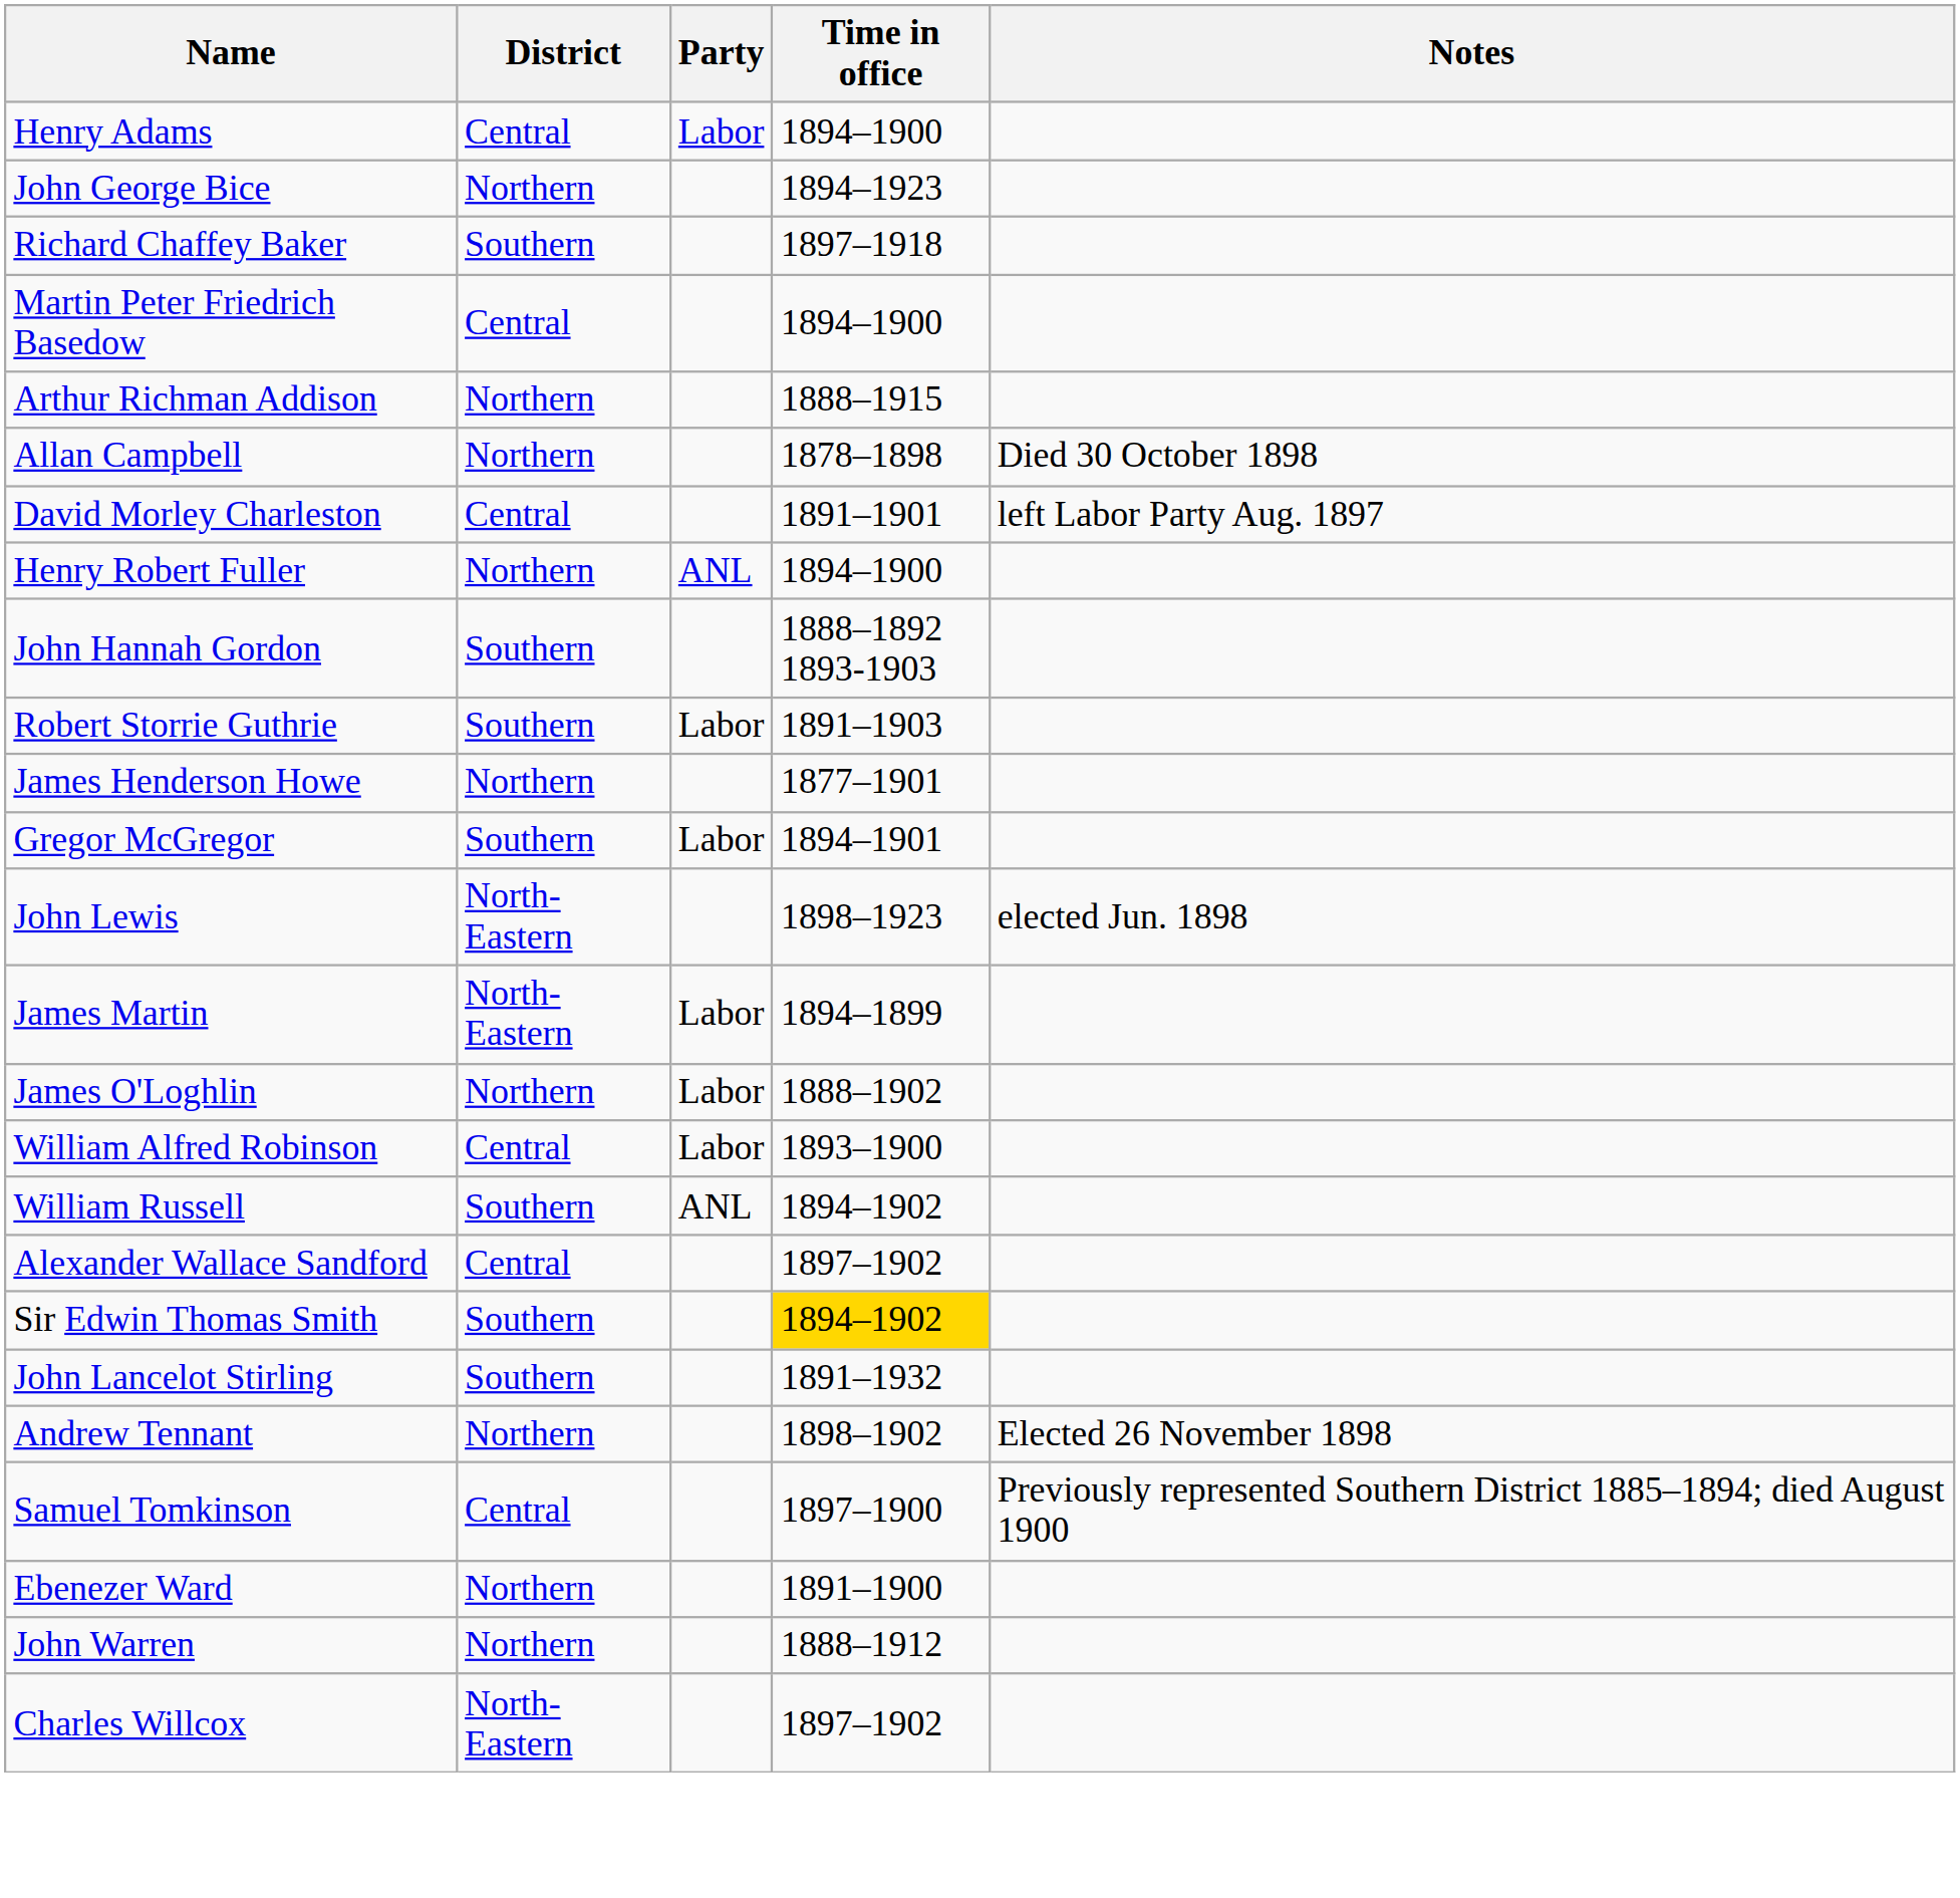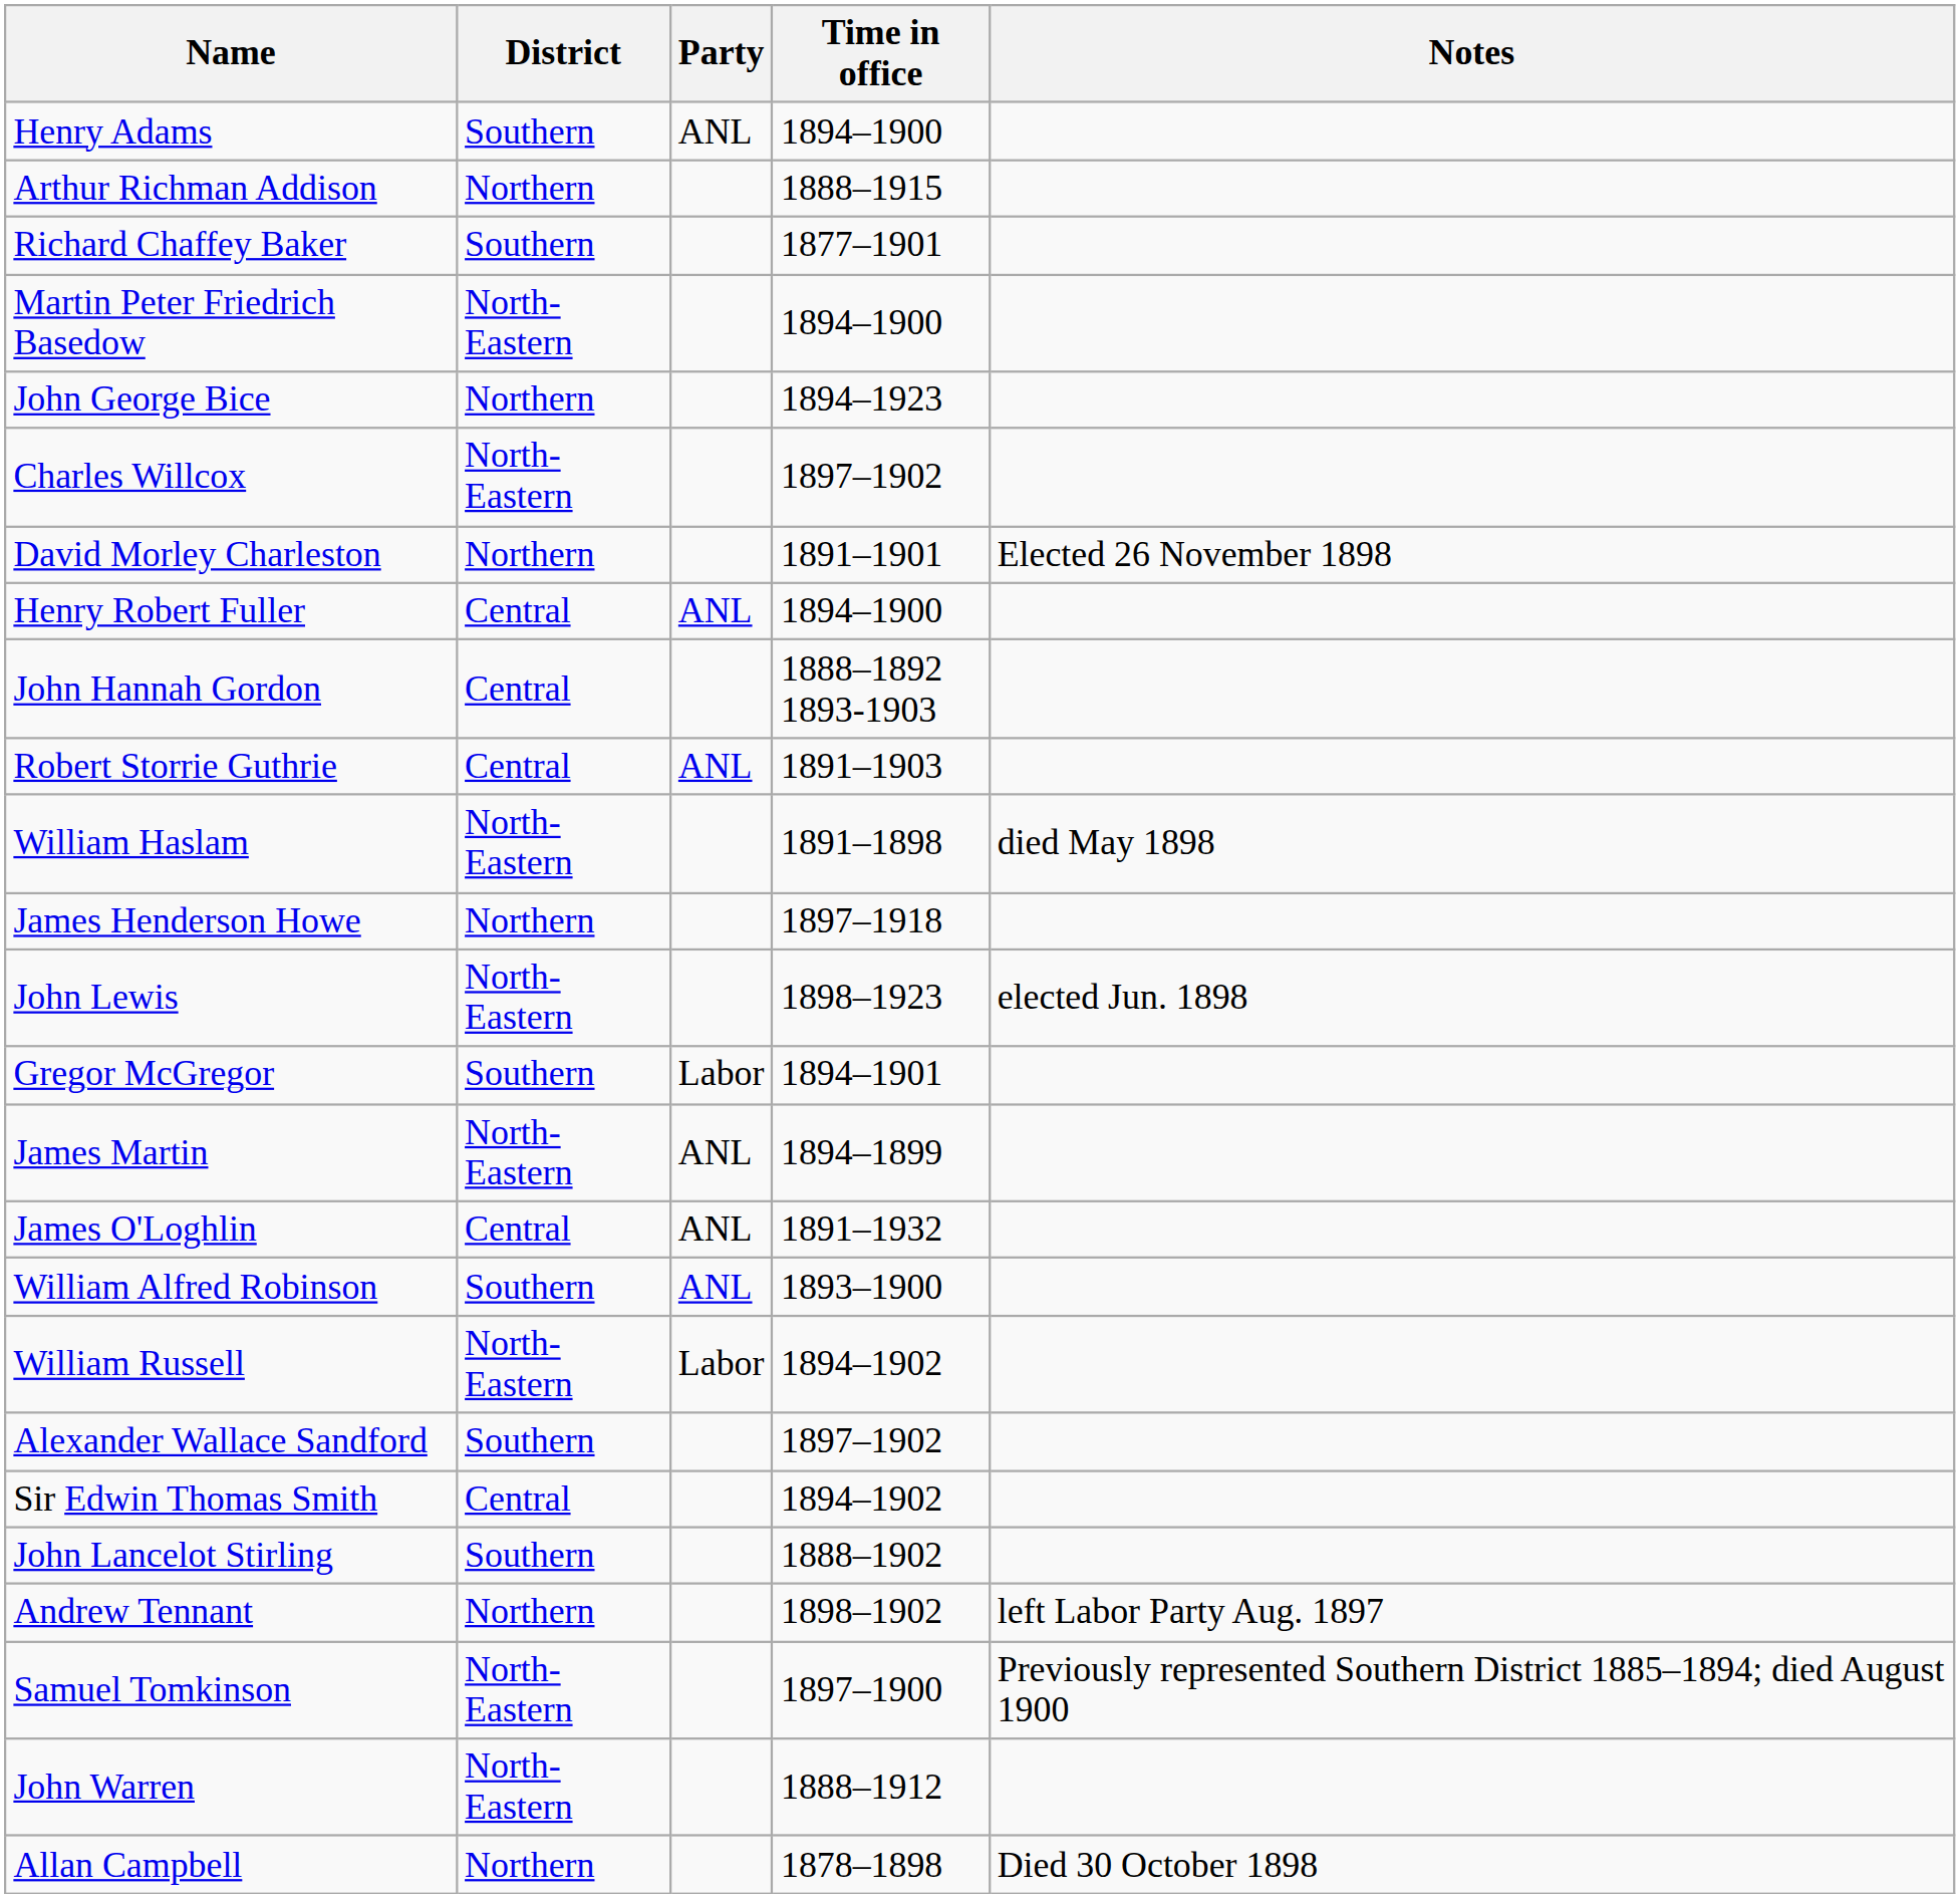Henry Adams | District: Central -> Southern
Henry Adams | Party: Labor -> ANL
rows swapped: Arthur Richman Addison <-> John George Bice
Richard Chaffey Baker | Time in office: 1897–1918 -> 1877–1901
Martin Peter Friedrich Basedow | District: Central -> North-Eastern
rows swapped: Allan Campbell <-> Charles Willcox
David Morley Charleston | District: Central -> Northern
David Morley Charleston | Notes: left Labor Party Aug. 1897 -> Elected 26 November 1898
Henry Robert Fuller | District: Northern -> Central
John Hannah Gordon | District: Southern -> Central
Robert Storrie Guthrie | District: Southern -> Central
Robert Storrie Guthrie | Party: Labor -> ANL
+ row: William Haslam | North-Eastern | 1891–1898 | died May 1898
James Henderson Howe | Time in office: 1877–1901 -> 1897–1918
rows swapped: John Lewis <-> Gregor McGregor
James Martin | Party: Labor -> ANL
James O'Loghlin | District: Northern -> Central
James O'Loghlin | Party: Labor -> ANL
James O'Loghlin | Time in office: 1888–1902 -> 1891–1932
William Alfred Robinson | District: Central -> Southern
William Alfred Robinson | Party: Labor -> ANL
William Russell | District: Southern -> North-Eastern
William Russell | Party: ANL -> Labor
Alexander Wallace Sandford | District: Central -> Southern
Sir Edwin Thomas Smith | District: Southern -> Central
Sir Edwin Thomas Smith | Time in office: gold background -> no background
John Lancelot Stirling | Time in office: 1891–1932 -> 1888–1902
Andrew Tennant | Notes: Elected 26 November 1898 -> left Labor Party Aug. 1897
Samuel Tomkinson | District: Central -> North-Eastern
- row: Ebenezer Ward | Northern | 1891–1900
John Warren | District: Northern -> North-Eastern
